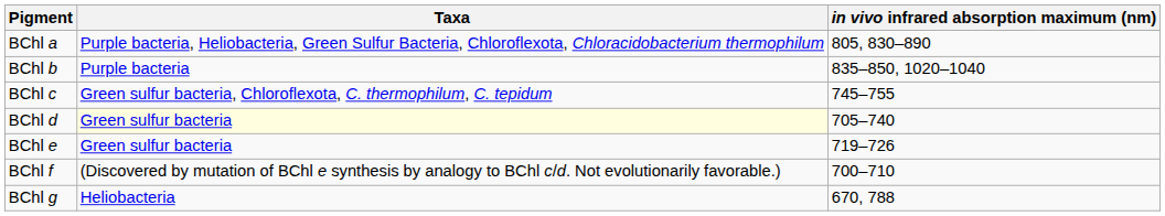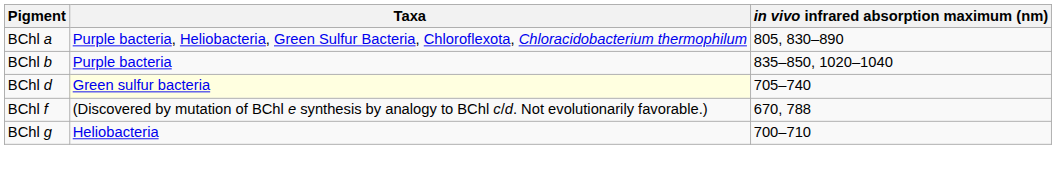- row: BChl c | Green sulfur bacteria, Chloroflexota, C. thermophilum, C. tepidum | 745–755
- row: BChl e | Green sulfur bacteria | 719–726
BChl f | in vivo infrared absorption maximum (nm): 700–710 -> 670, 788
BChl g | in vivo infrared absorption maximum (nm): 670, 788 -> 700–710
